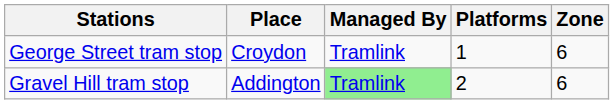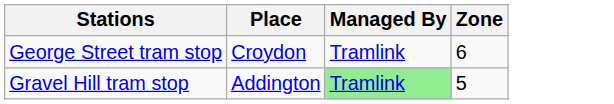- column: Platforms | 1 | 2
Gravel Hill tram stop | Zone: 6 -> 5
